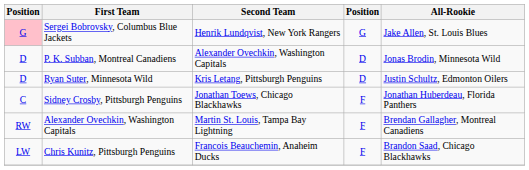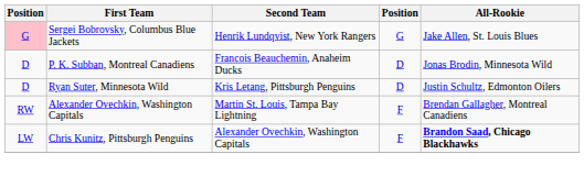P. K. Subban, Montreal Canadiens | Second Team: Alexander Ovechkin, Washington Capitals -> Francois Beauchemin, Anaheim Ducks
- row: C | Sidney Crosby, Pittsburgh Penguins | Jonathan Toews, Chicago Blackhawks | F | Jonathan Huberdeau, Florida Panthers
Chris Kunitz, Pittsburgh Penguins | Second Team: Francois Beauchemin, Anaheim Ducks -> Alexander Ovechkin, Washington Capitals
Chris Kunitz, Pittsburgh Penguins | All-Rookie: normal -> bold
